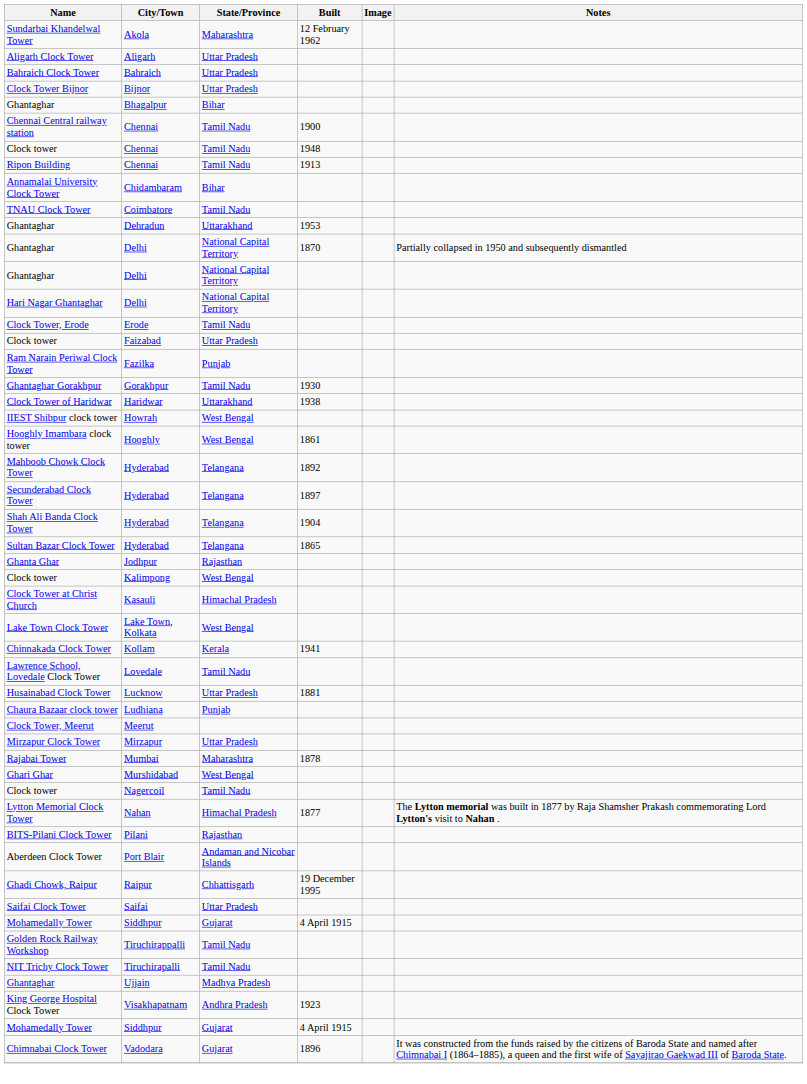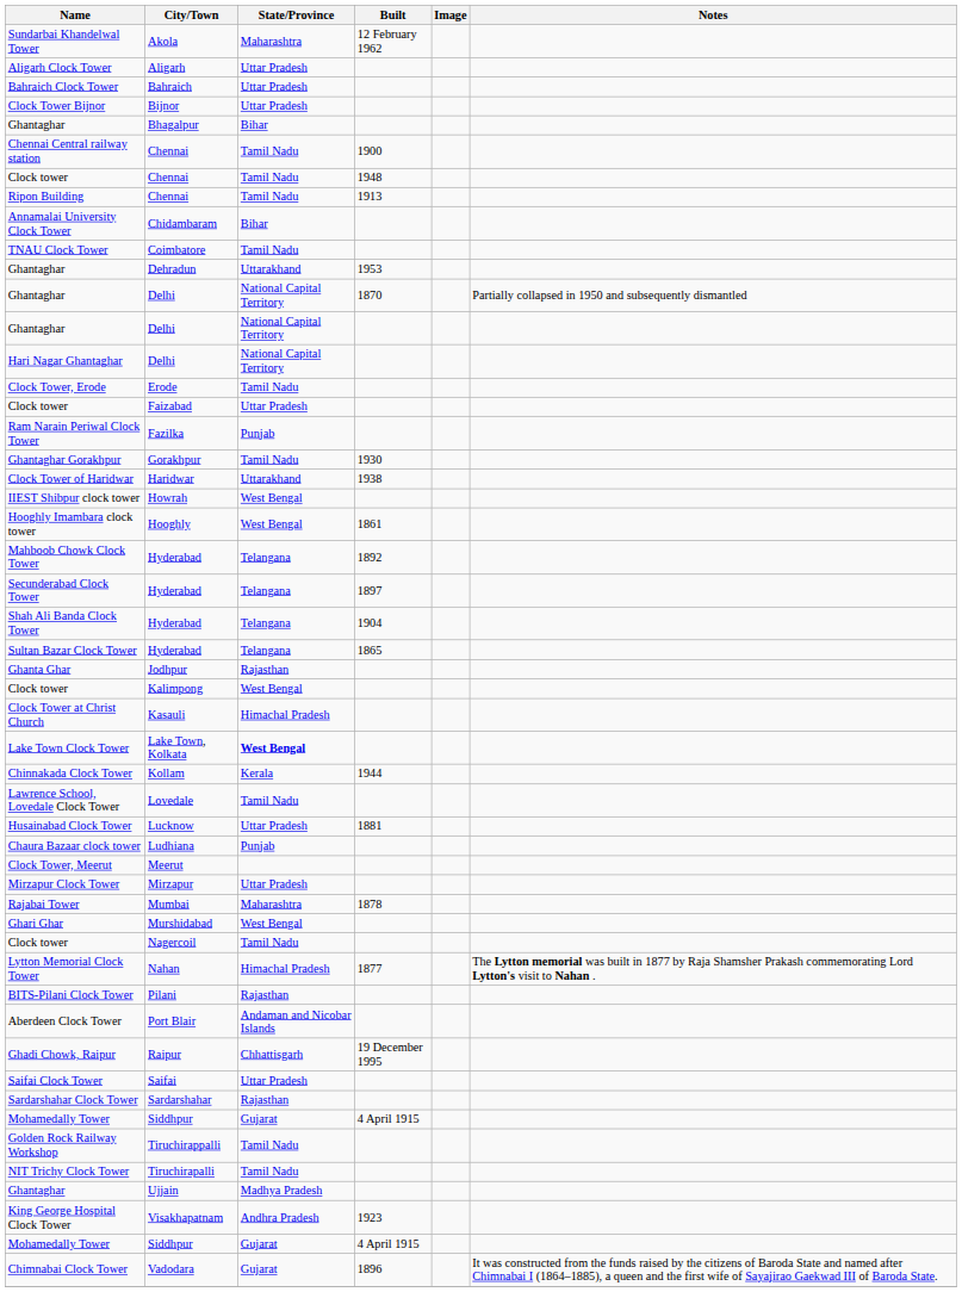Lake Town Clock Tower | State/Province: normal -> bold
Chinnakada Clock Tower | Built: 1941 -> 1944
+ row: Sardarshahar Clock Tower | Sardarshahar | Rajasthan
